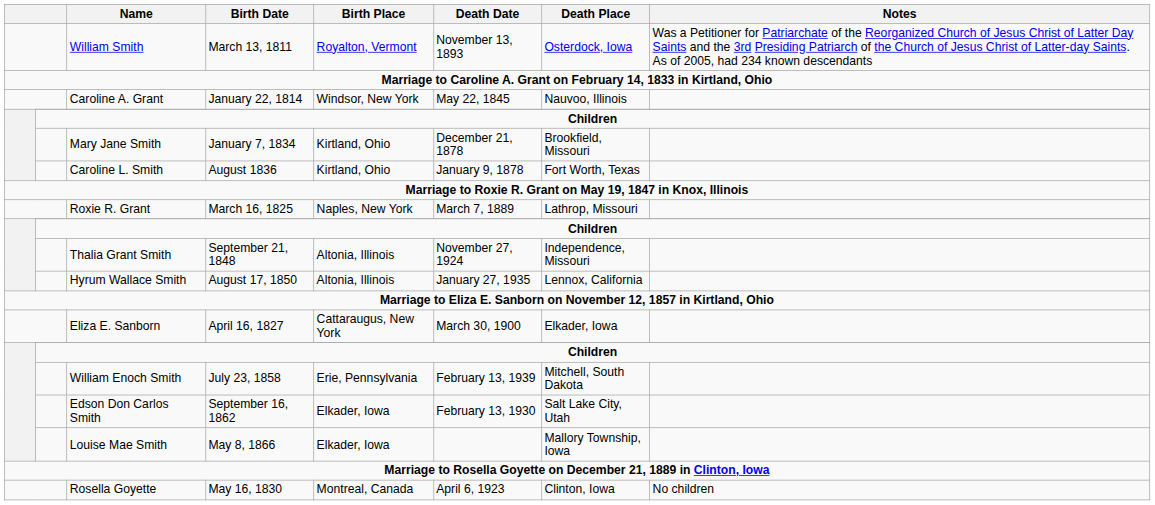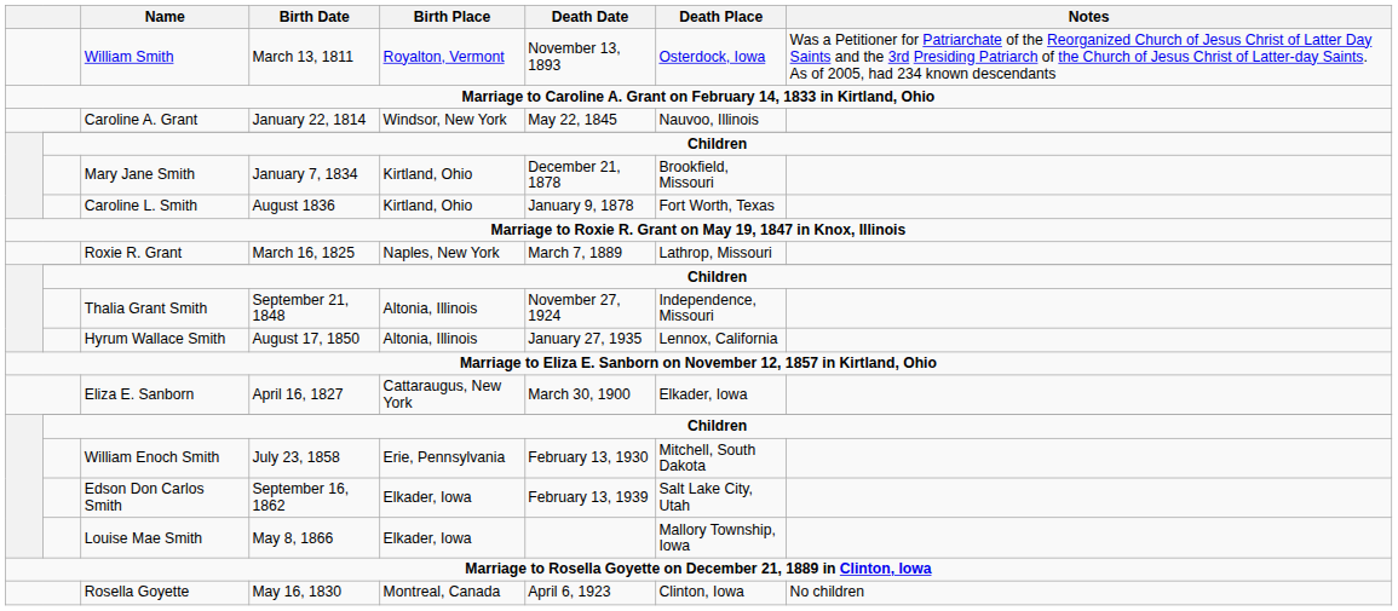William Enoch Smith | Death Date: February 13, 1939 -> February 13, 1930
Edson Don Carlos Smith | Death Date: February 13, 1930 -> February 13, 1939
